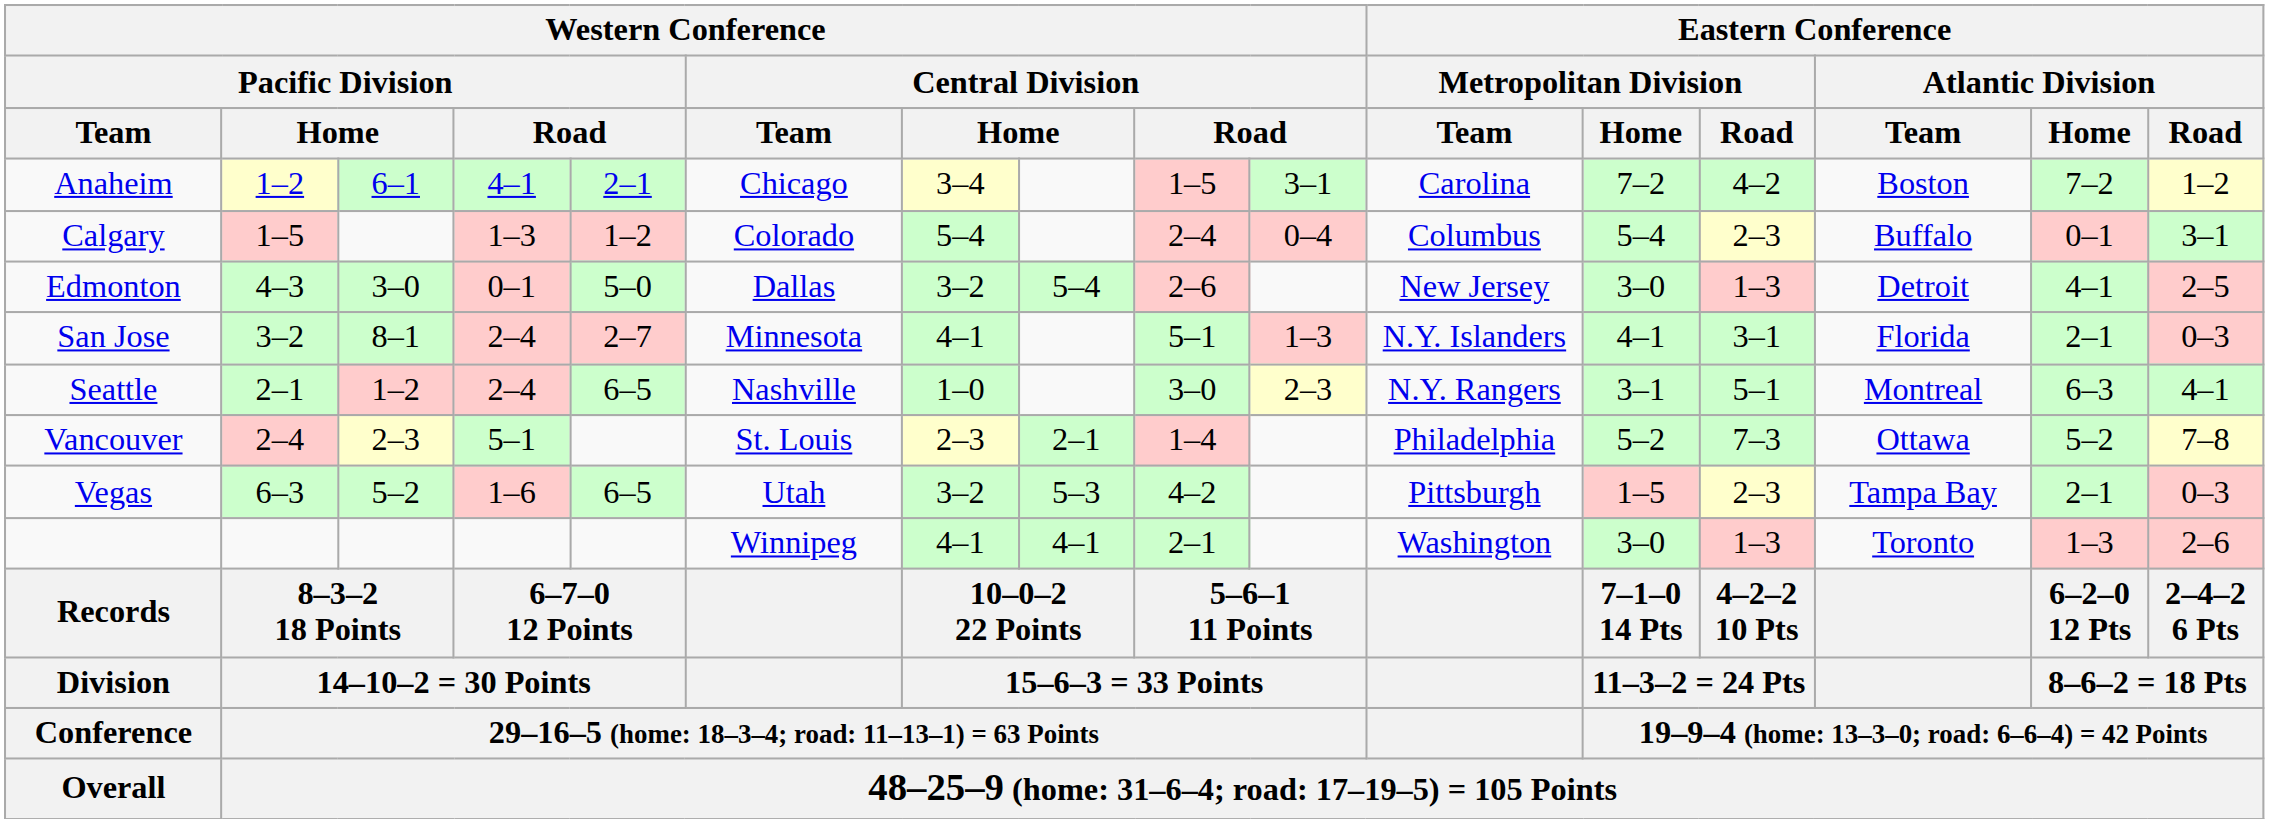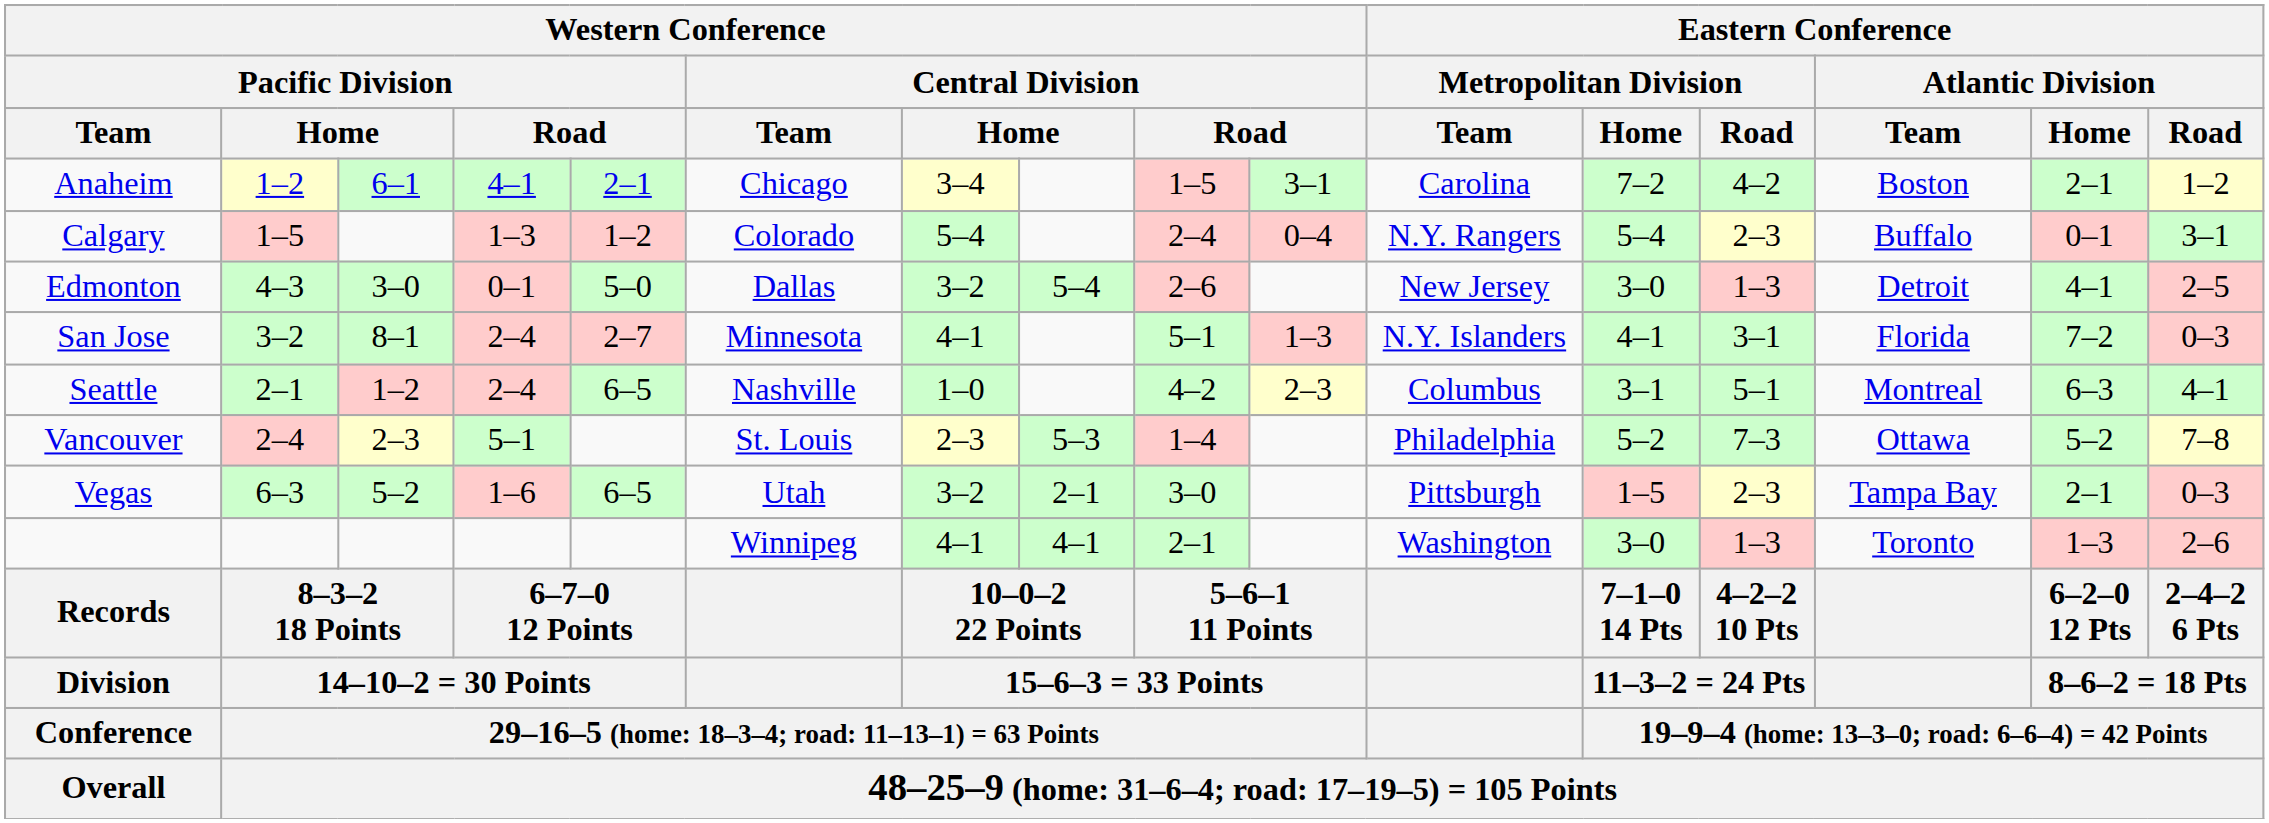Anaheim | Eastern Conference / Atlantic Division / Home: 7–2 -> 2–1
Calgary | Eastern Conference / Metropolitan Division / Team: Columbus -> N.Y. Rangers
San Jose | Eastern Conference / Atlantic Division / Home: 2–1 -> 7–2
Seattle | column 9: 3–0 -> 4–2
Seattle | Eastern Conference / Metropolitan Division / Team: N.Y. Rangers -> Columbus
Vancouver | column 8: 2–1 -> 5–3
Vegas | column 8: 5–3 -> 2–1
Vegas | column 9: 4–2 -> 3–0
